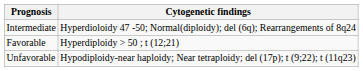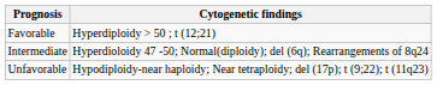rows swapped: Favorable <-> Intermediate
